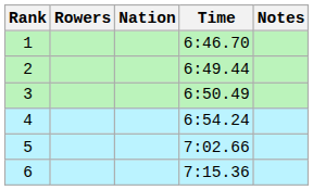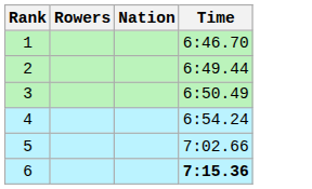- column: Notes
6 | Time: normal -> bold
